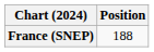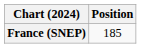France (SNEP) | Position: 188 -> 185
